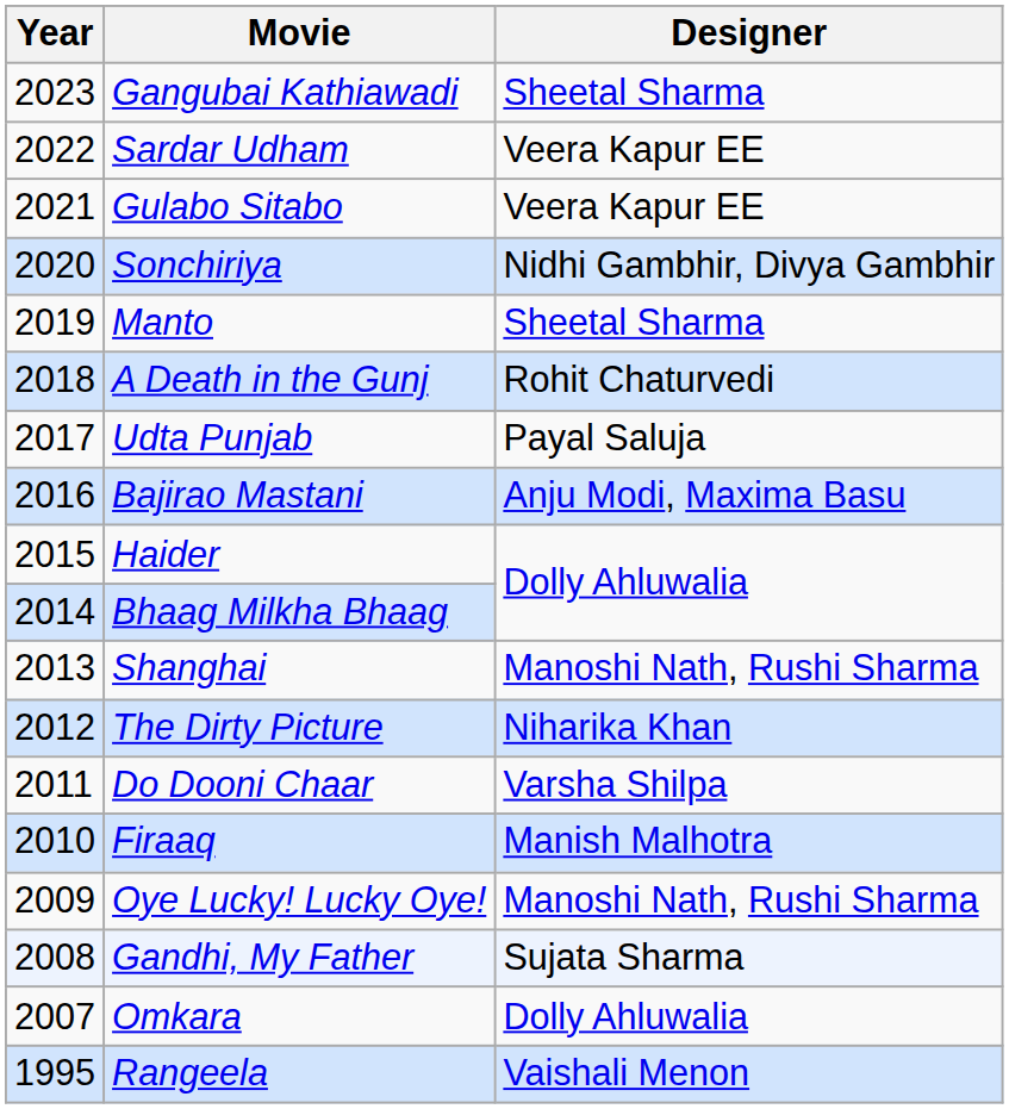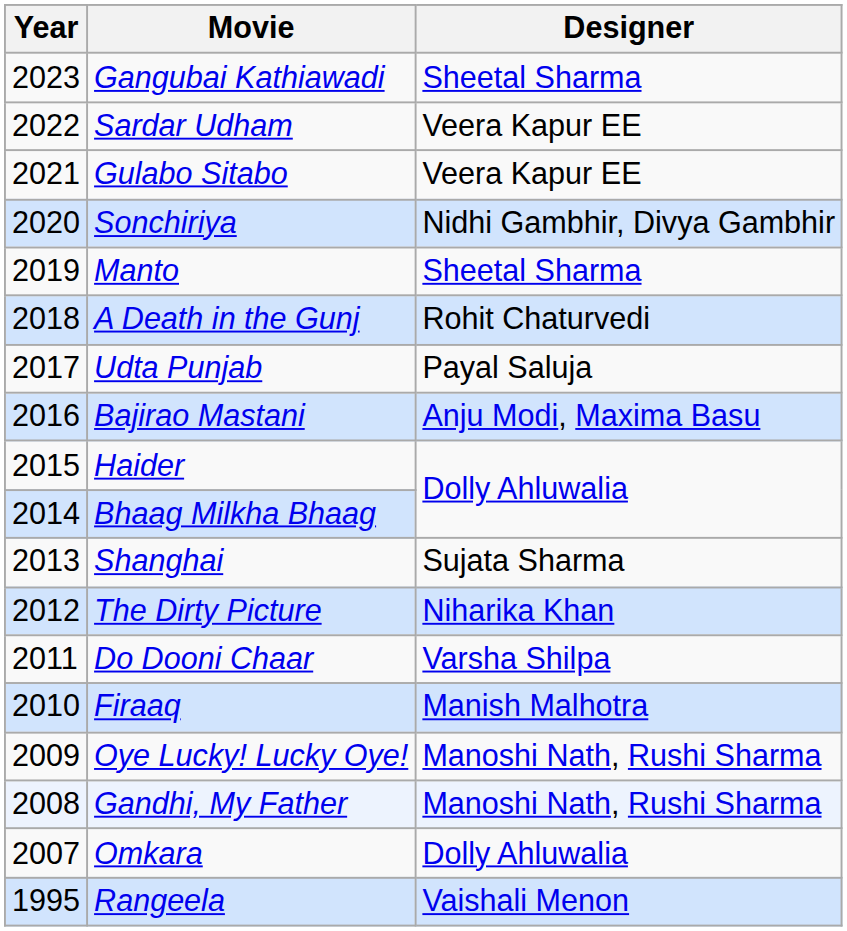Shanghai | Designer: Manoshi Nath, Rushi Sharma -> Sujata Sharma
Gandhi, My Father | Designer: Sujata Sharma -> Manoshi Nath, Rushi Sharma
